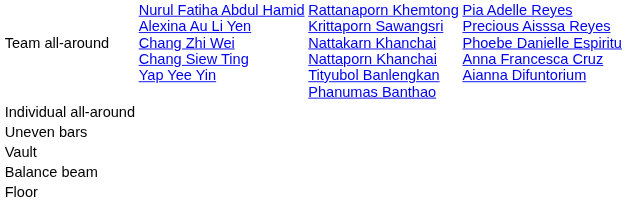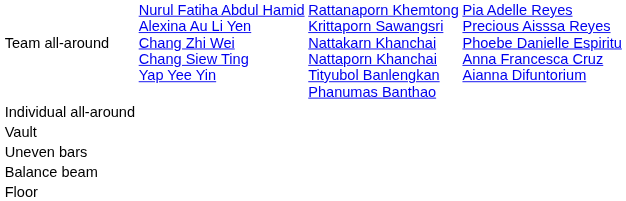rows swapped: Vault <-> Uneven bars
